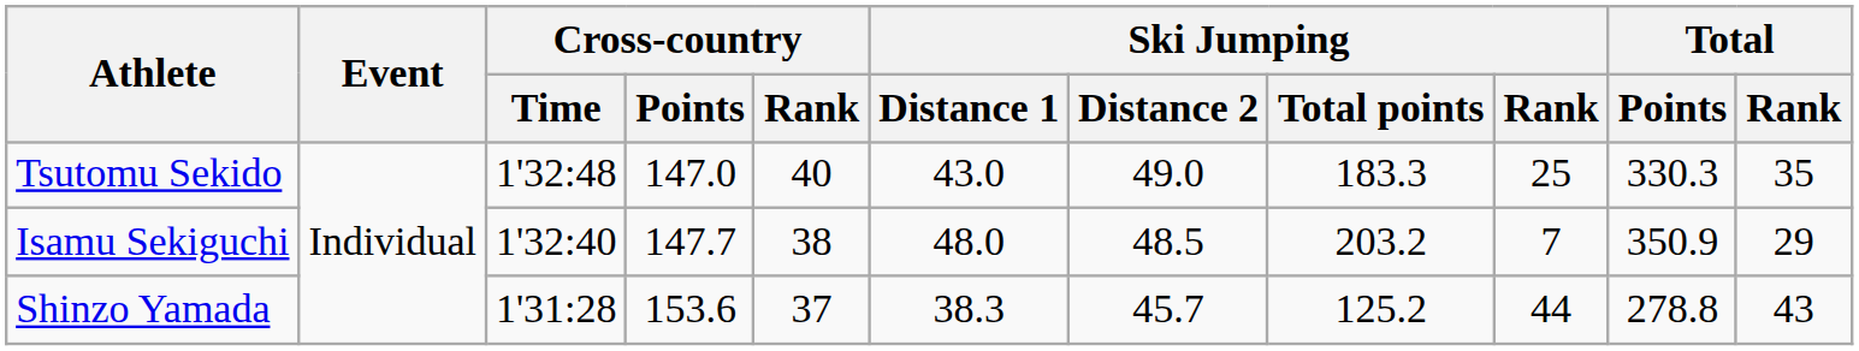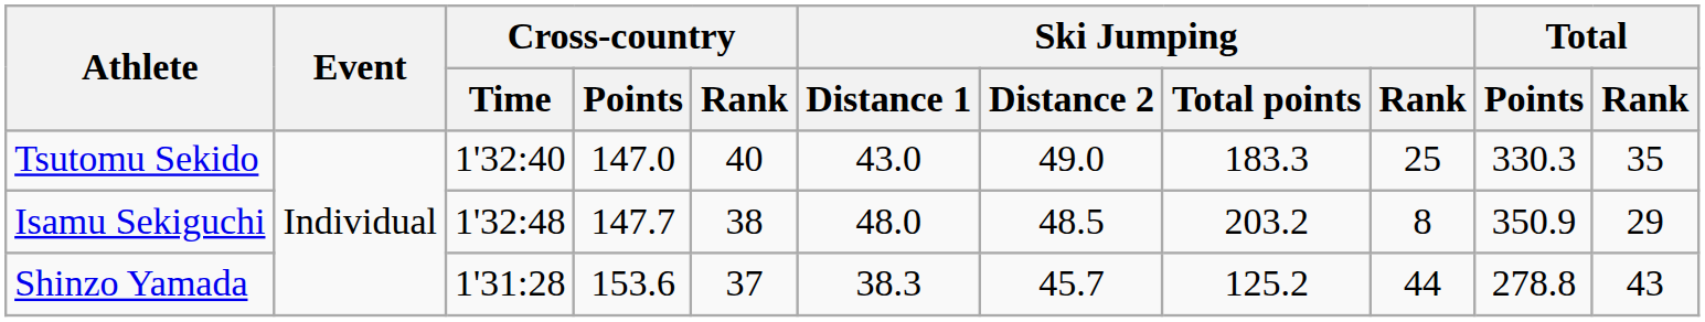Tsutomu Sekido | Cross-country / Time: 1'32:48 -> 1'32:40
Isamu Sekiguchi | Cross-country / Time: 1'32:40 -> 1'32:48
Isamu Sekiguchi | Ski Jumping / Rank: 7 -> 8
